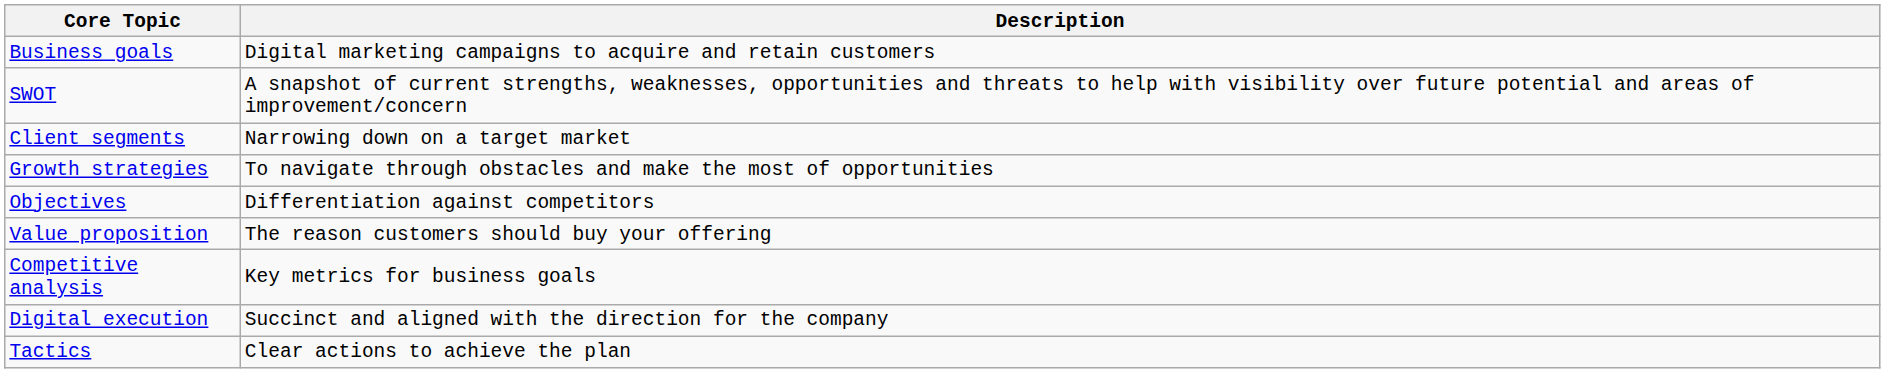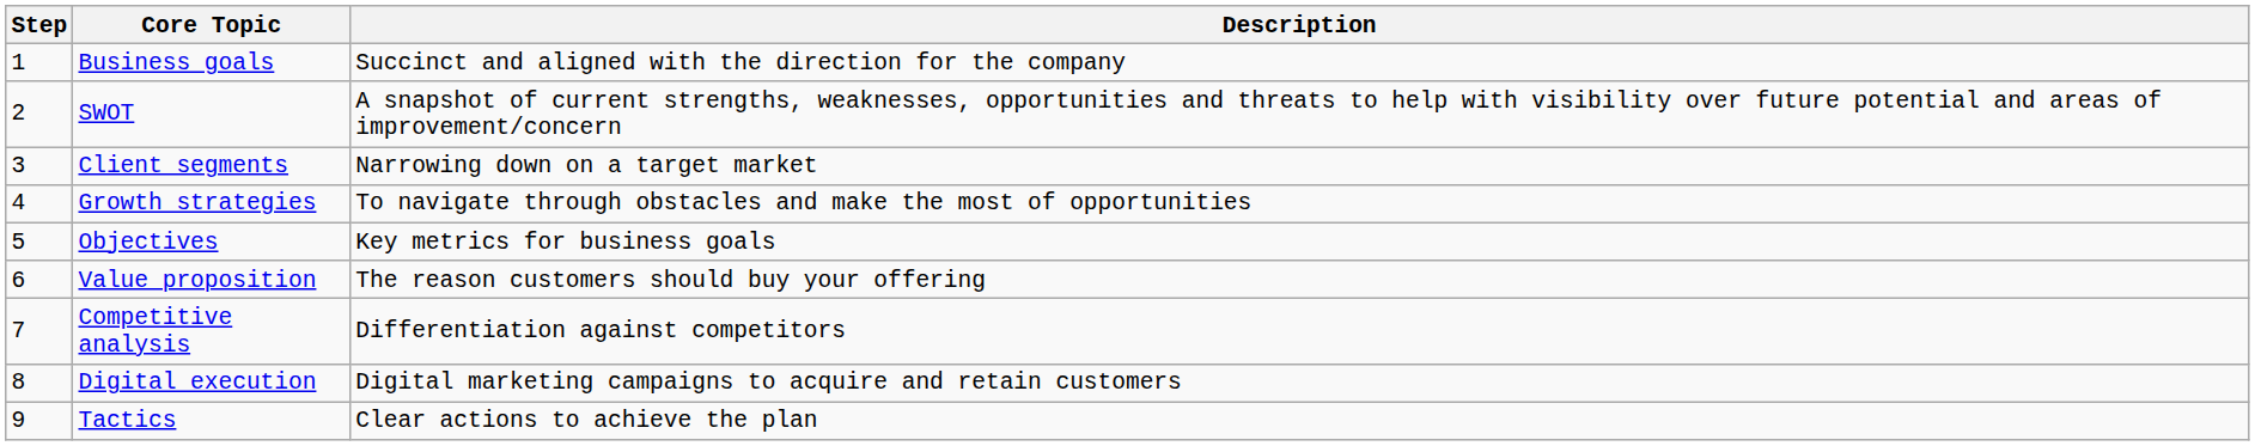+ column: Step | 1 | 2 | 3 | 4 | 5 | 6 | 7 | 8 | 9
Business goals | Description: Digital marketing campaigns to acquire and retain customers -> Succinct and aligned with the direction for the company
Objectives | Description: Differentiation against competitors -> Key metrics for business goals
Competitive analysis | Description: Key metrics for business goals -> Differentiation against competitors
Digital execution | Description: Succinct and aligned with the direction for the company -> Digital marketing campaigns to acquire and retain customers
